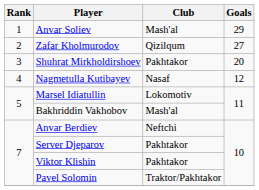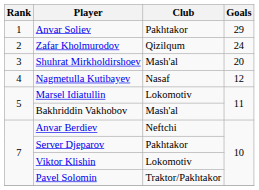Anvar Soliev | Club: Mash'al -> Pakhtakor
Zafar Kholmurodov | Goals: 27 -> 24
Shuhrat Mirkholdirshoev | Club: Pakhtakor -> Mash'al
Viktor Klishin | Club: Pakhtakor -> Lokomotiv
